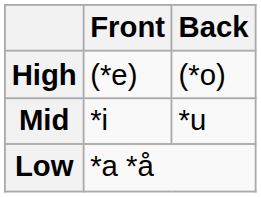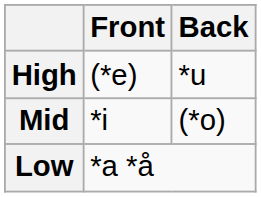High | Back: (*o) -> *u
Mid | Back: *u -> (*o)
